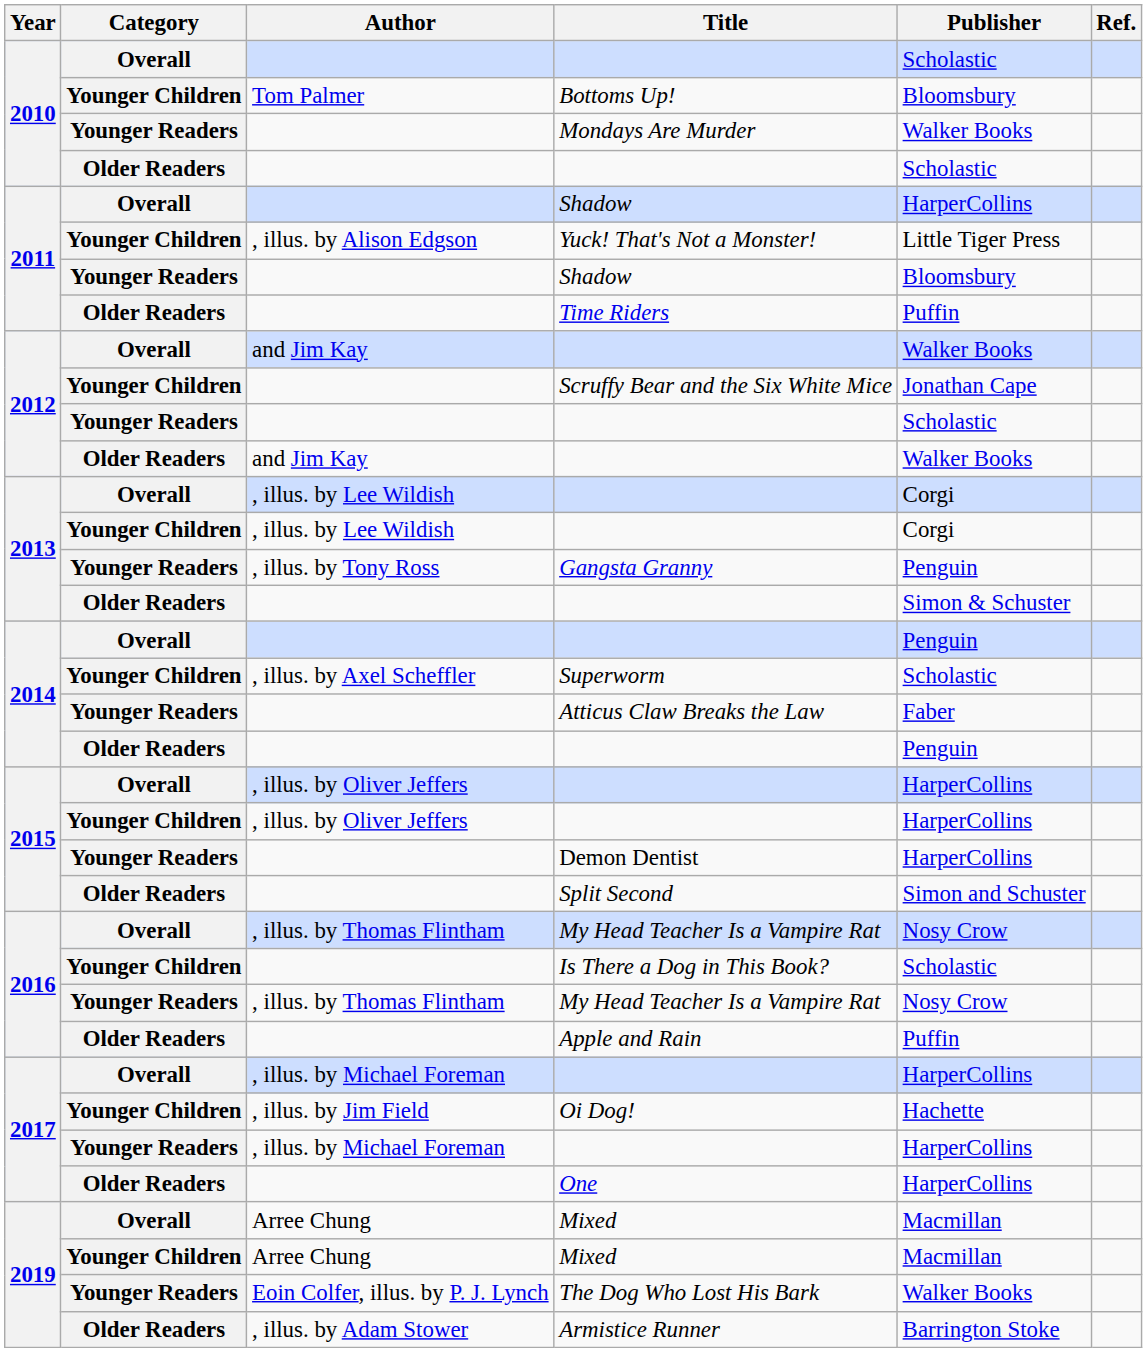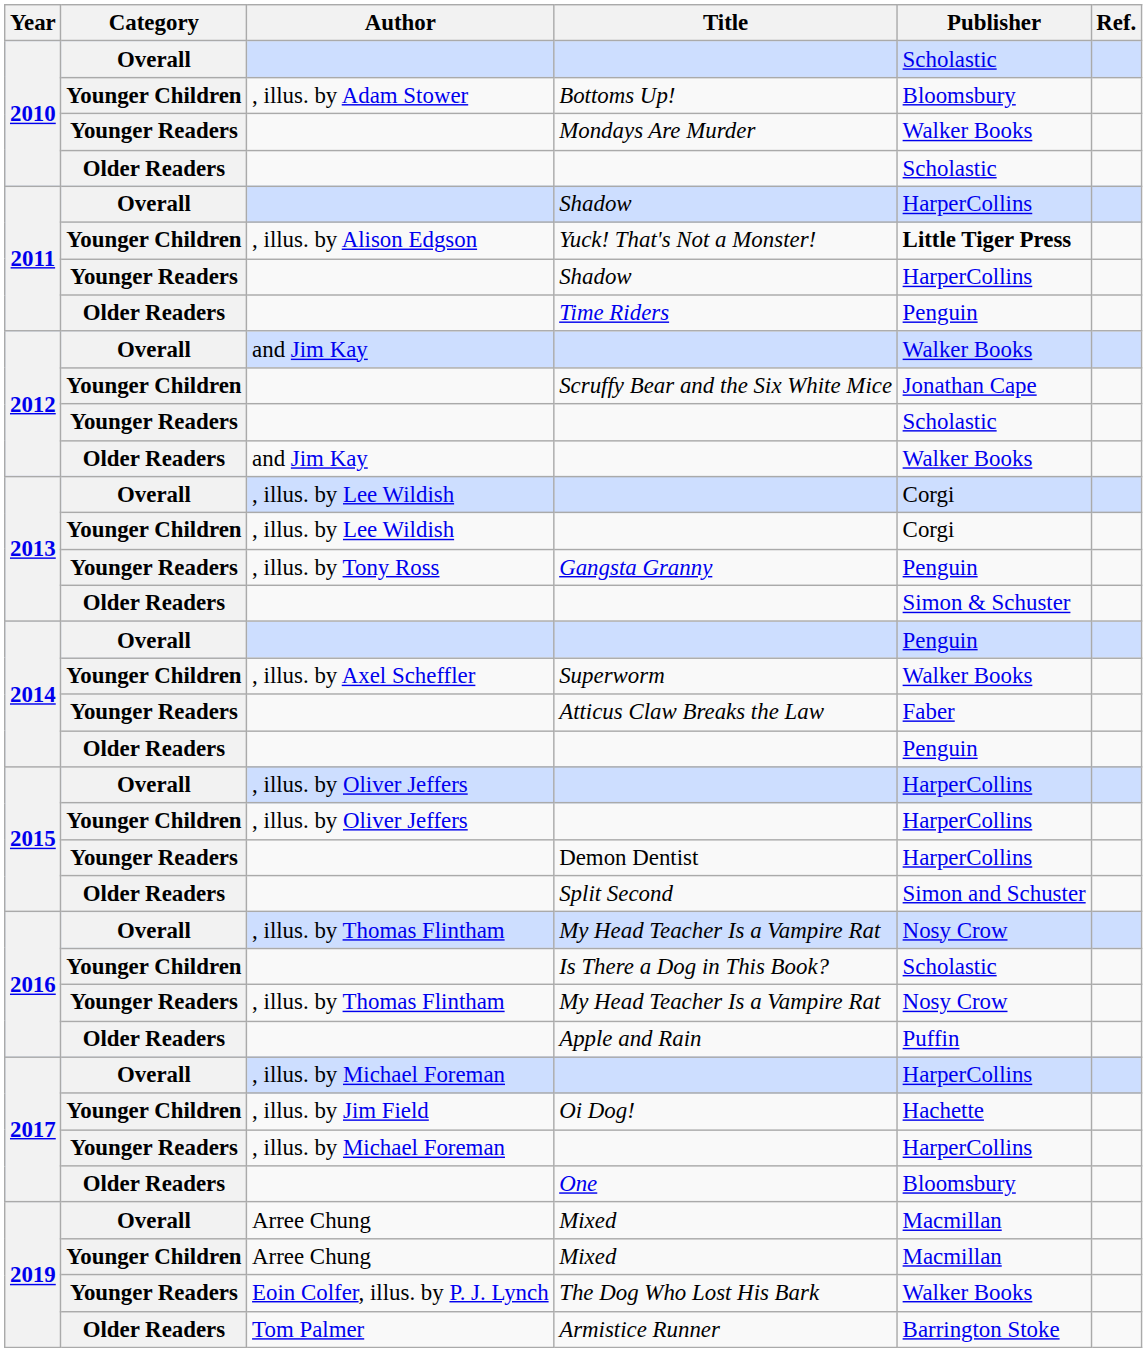Bottoms Up! | Author: Tom Palmer -> , illus. by Adam Stower
Yuck! That's Not a Monster! | Publisher: normal -> bold
Younger Readers / Shadow | Publisher: Bloomsbury -> HarperCollins
Time Riders | Publisher: Puffin -> Penguin
Superworm | Publisher: Scholastic -> Walker Books
One | Publisher: HarperCollins -> Bloomsbury
Armistice Runner | Author: , illus. by Adam Stower -> Tom Palmer
